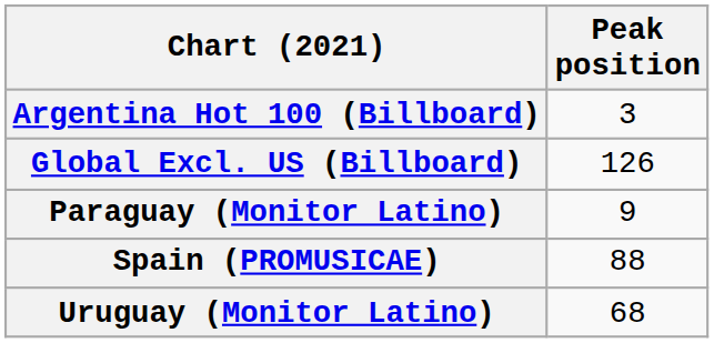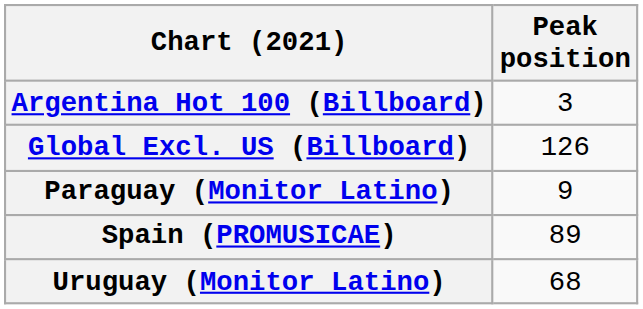Spain (PROMUSICAE) | Peak position: 88 -> 89
